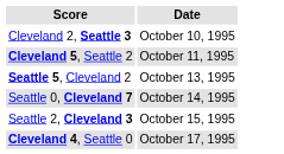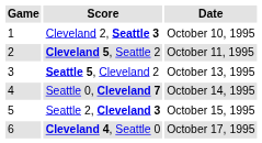+ column: Game | 1 | 2 | 3 | 4 | 5 | 6
